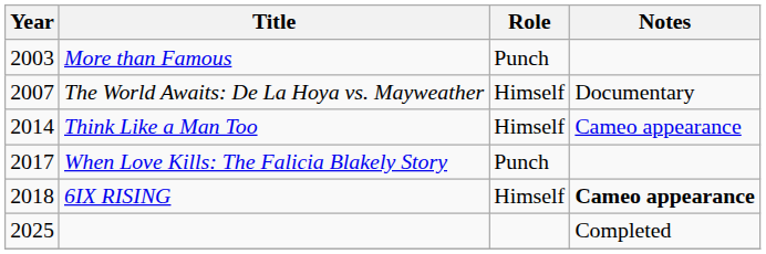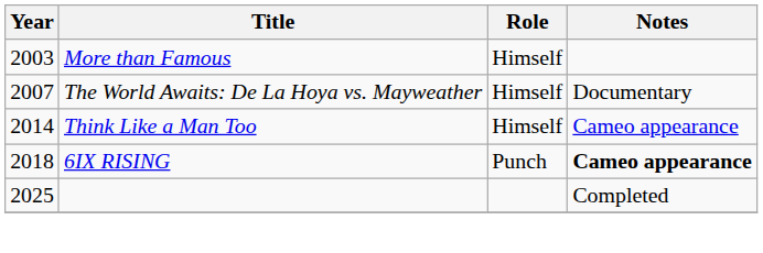More than Famous | Role: Punch -> Himself
- row: 2017 | When Love Kills: The Falicia Blakely Story | Punch
6IX RISING | Role: Himself -> Punch
